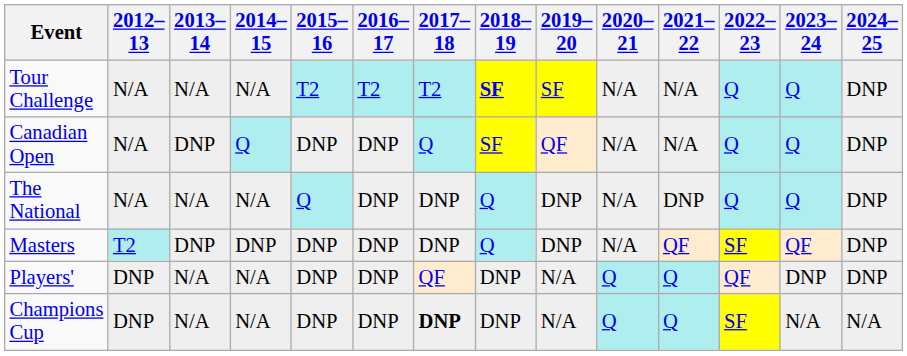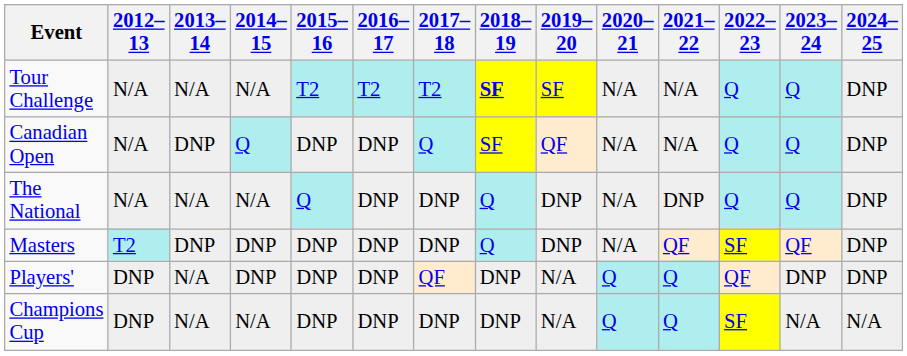Players' | 2014–15: N/A -> DNP
Champions Cup | 2017–18: bold -> normal
